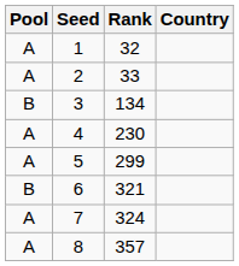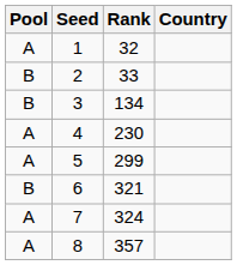2 | Pool: A -> B
